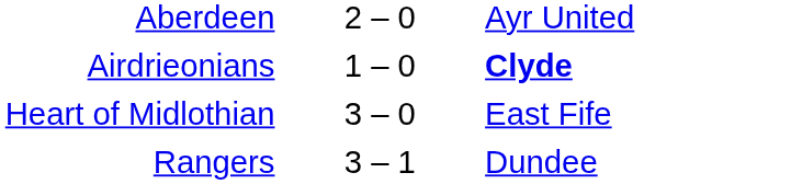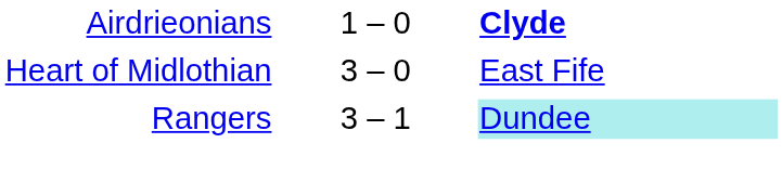- row: Aberdeen | 2 – 0 | Ayr United
Rangers | column 3: no background -> paleturquoise background
